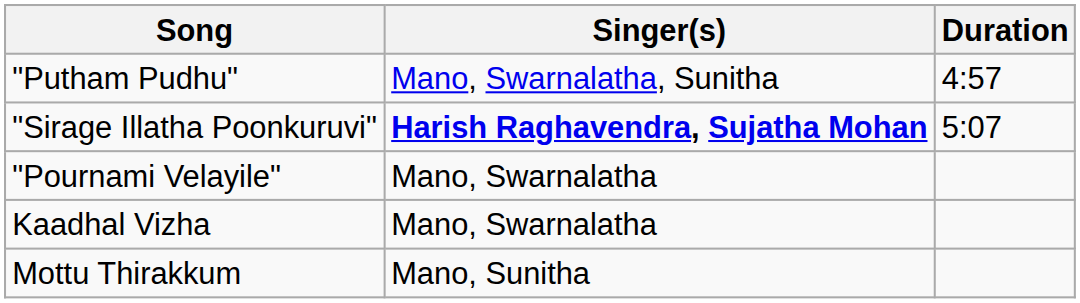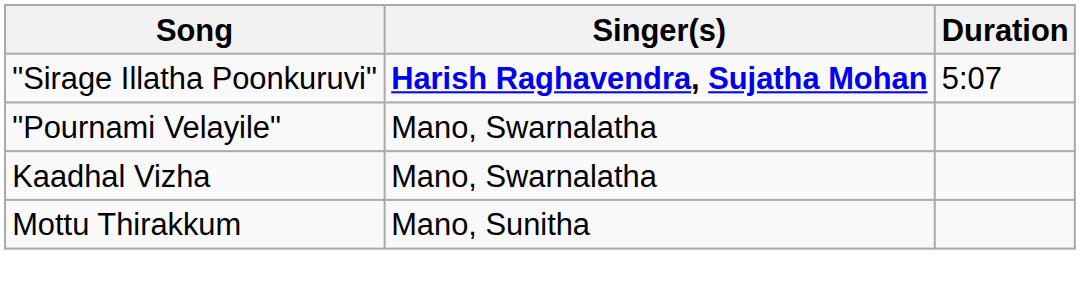- row: "Putham Pudhu" | Mano, Swarnalatha, Sunitha | 4:57
